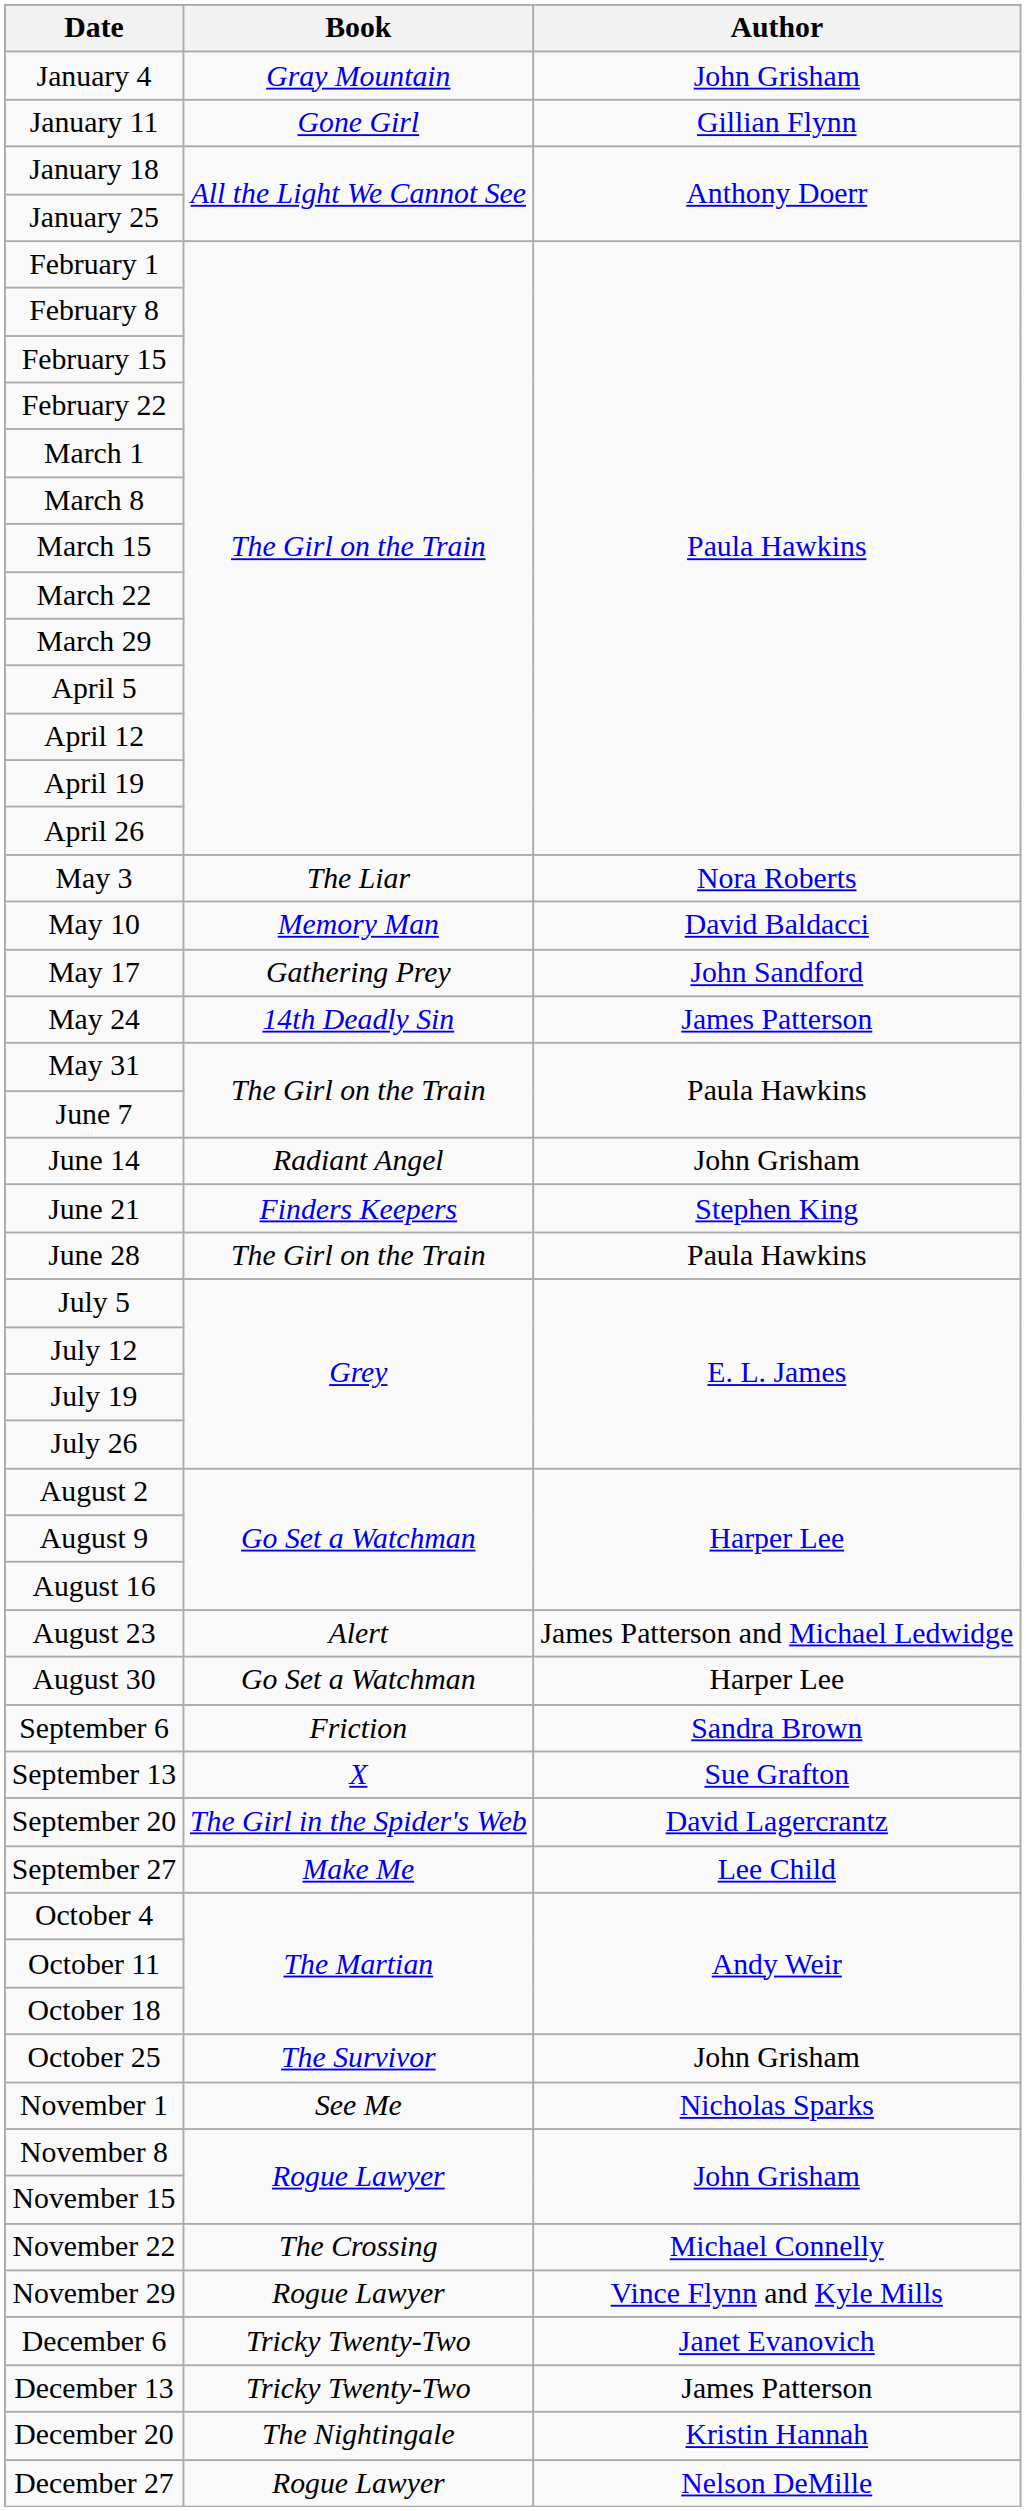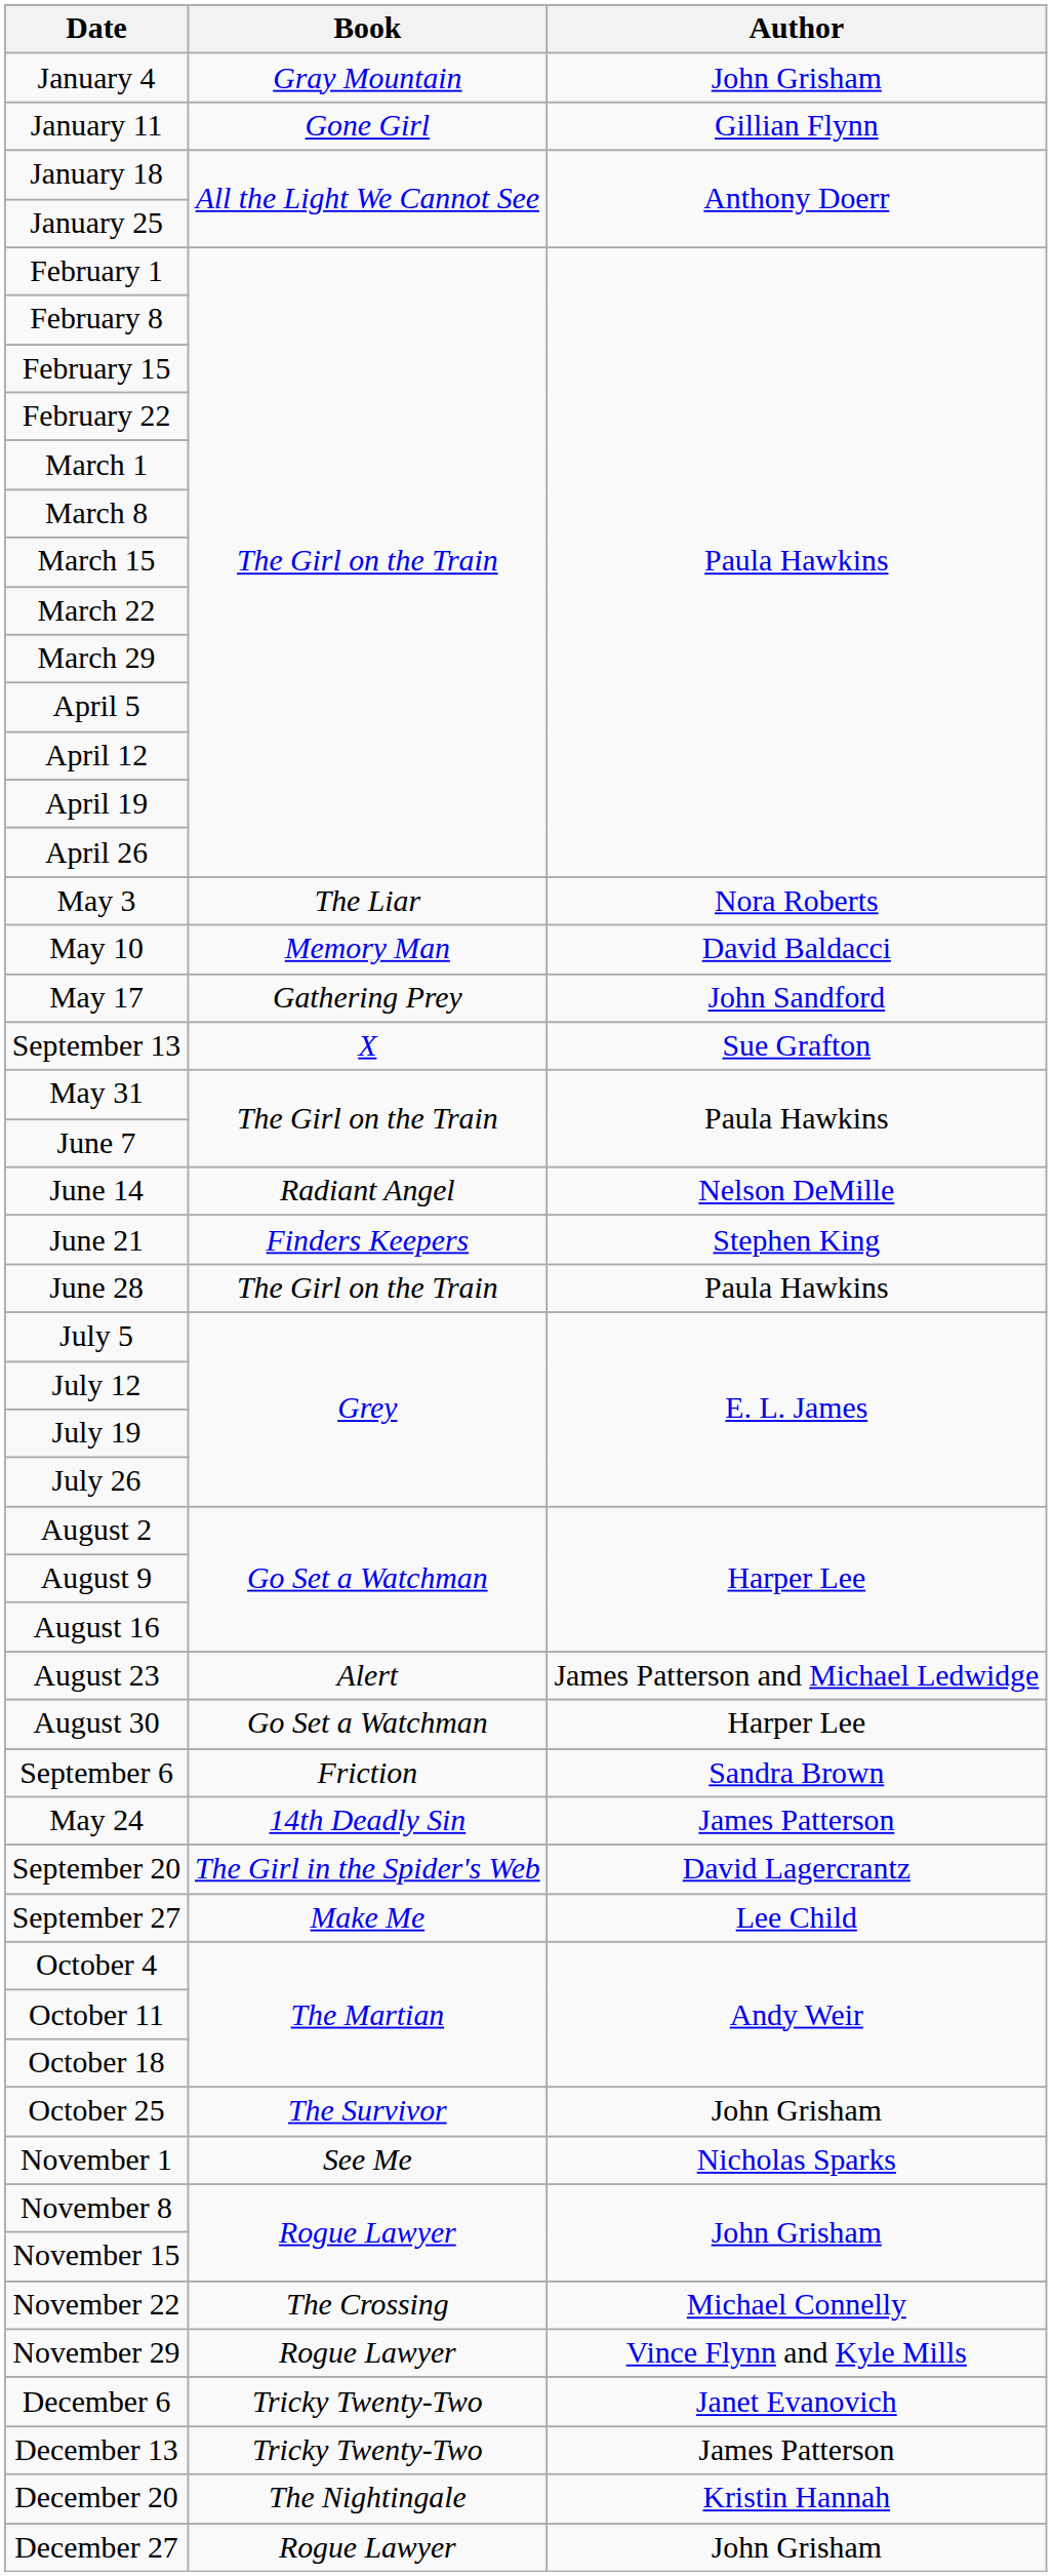rows swapped: May 24 <-> September 13
June 14 | Author: John Grisham -> Nelson DeMille
December 27 | Author: Nelson DeMille -> John Grisham
